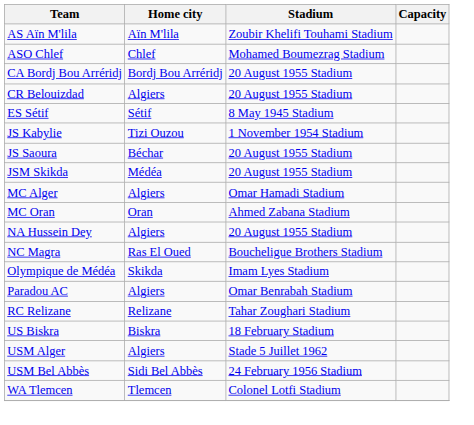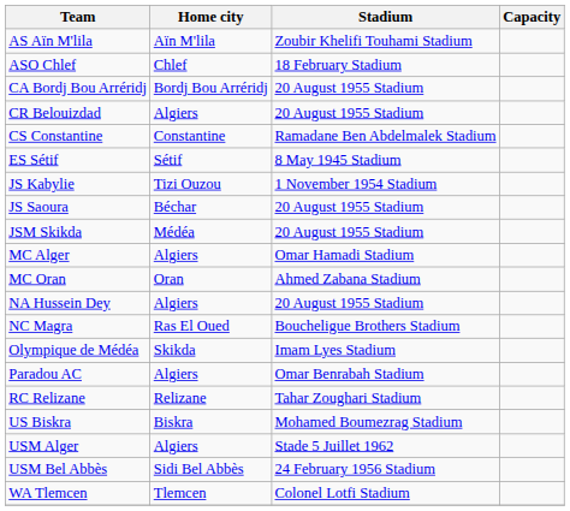ASO Chlef | Stadium: Mohamed Boumezrag Stadium -> 18 February Stadium
+ row: CS Constantine | Constantine | Ramadane Ben Abdelmalek Stadium
US Biskra | Stadium: 18 February Stadium -> Mohamed Boumezrag Stadium
